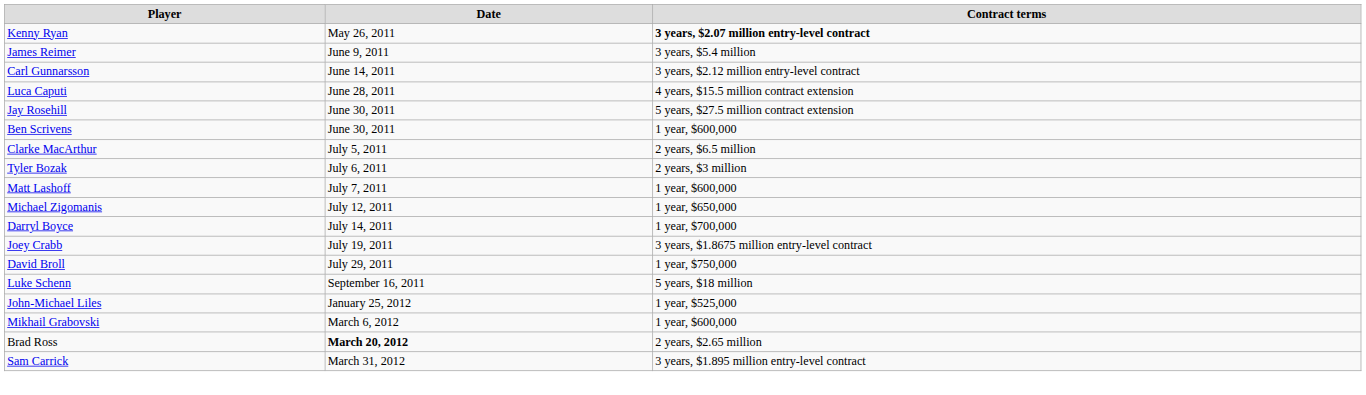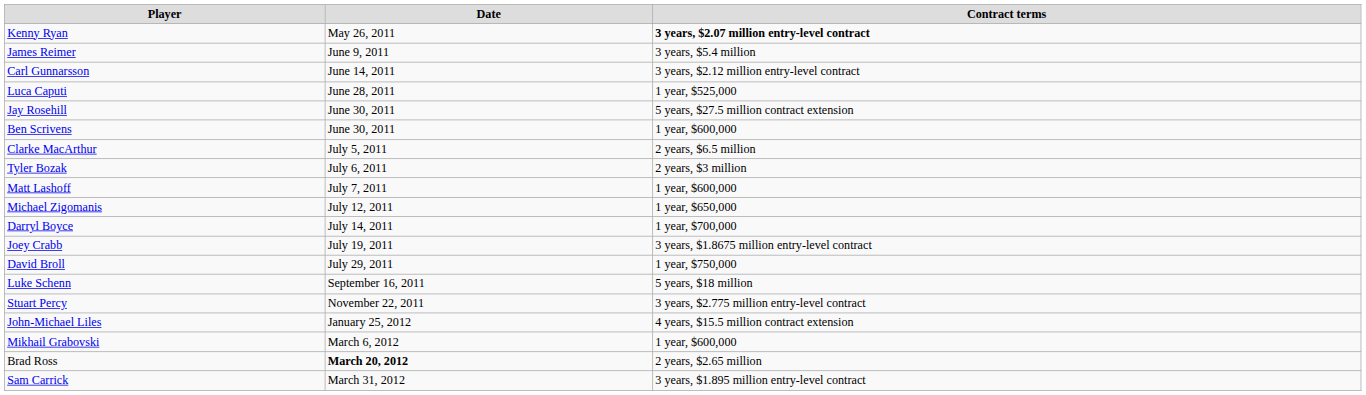Luca Caputi | Contract terms: 4 years, $15.5 million contract extension -> 1 year, $525,000
+ row: Stuart Percy | November 22, 2011 | 3 years, $2.775 million entry-level contract
John-Michael Liles | Contract terms: 1 year, $525,000 -> 4 years, $15.5 million contract extension
